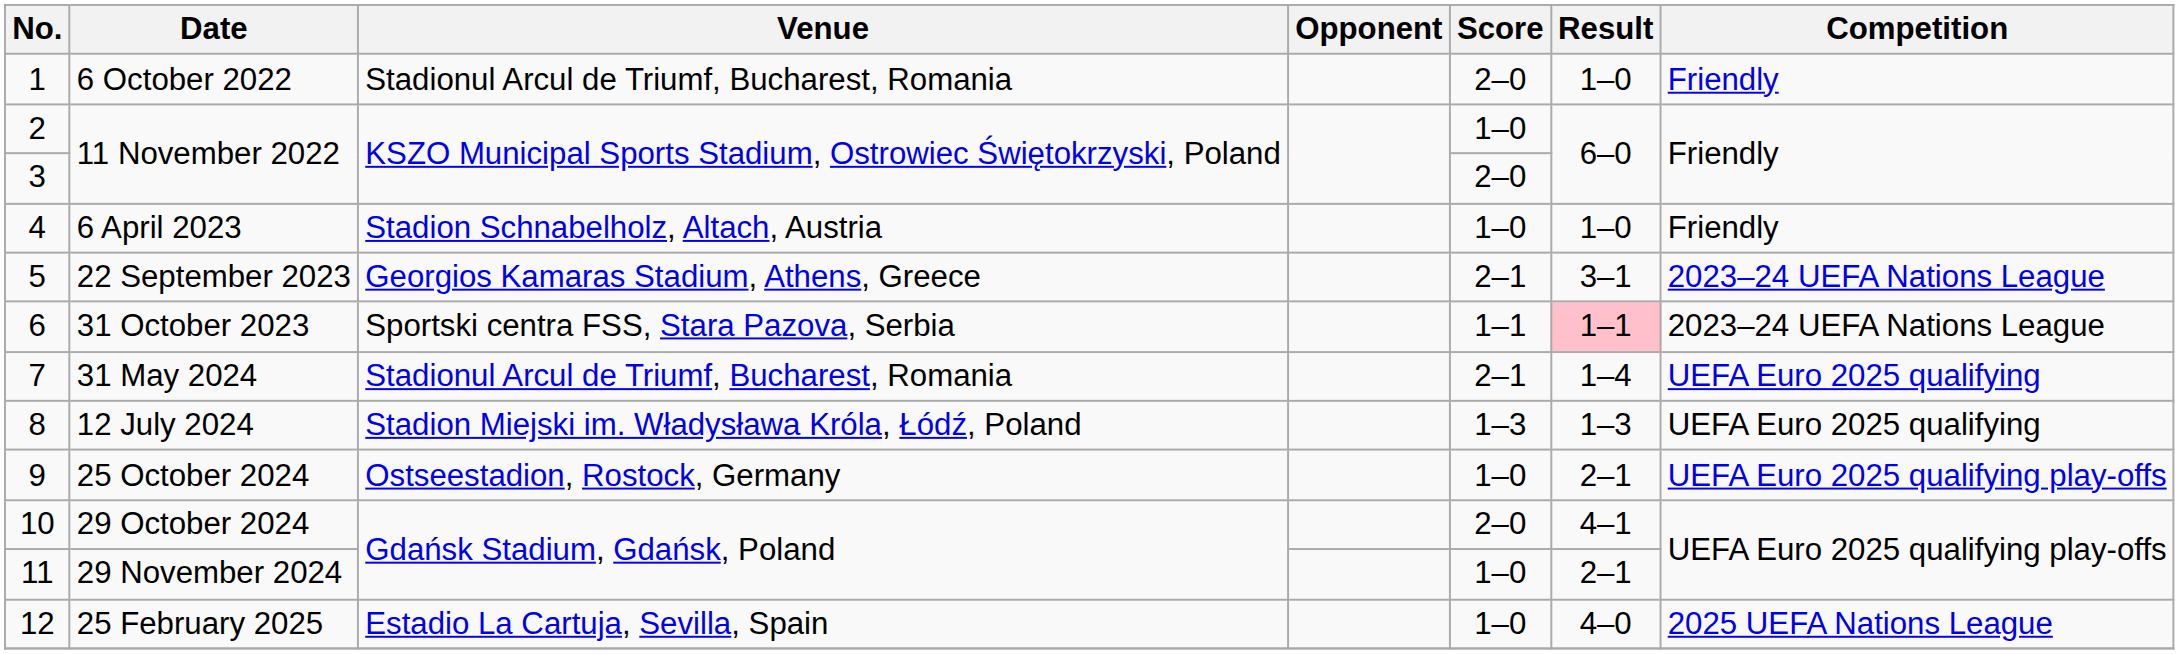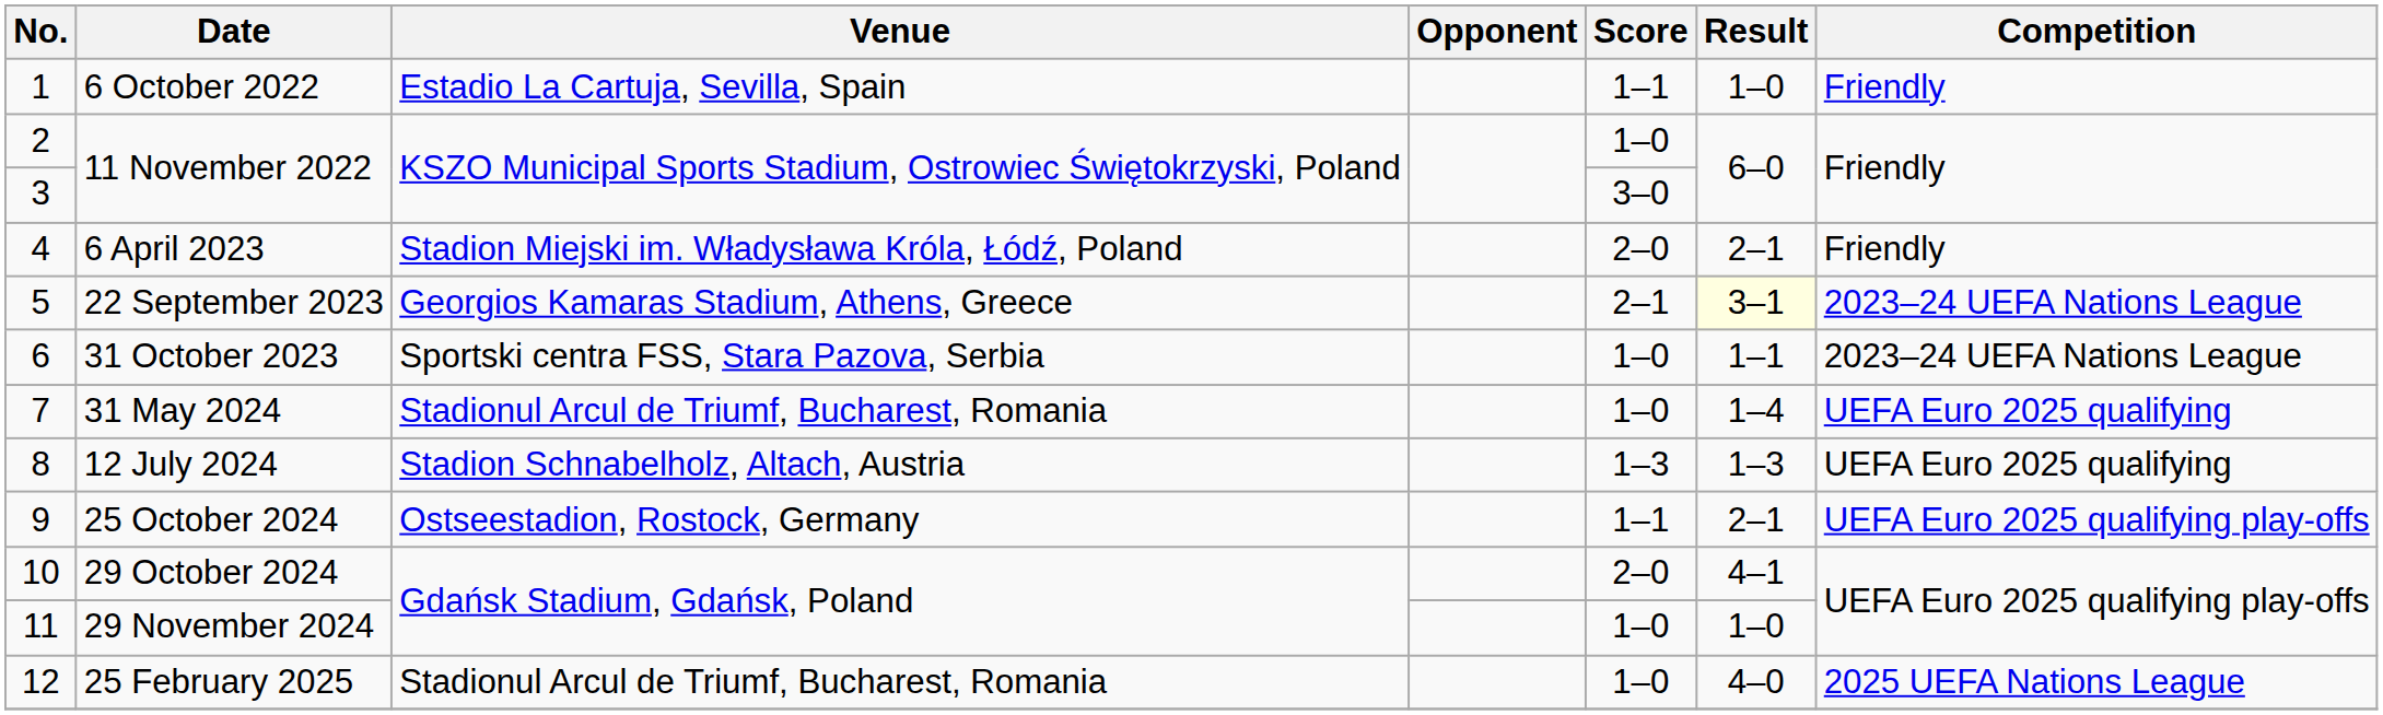6 October 2022 | Venue: Stadionul Arcul de Triumf, Bucharest, Romania -> Estadio La Cartuja, Sevilla, Spain
6 October 2022 | Score: 2–0 -> 1–1
3 / 11 November 2022 | Score: 2–0 -> 3–0
6 April 2023 | Venue: Stadion Schnabelholz, Altach, Austria -> Stadion Miejski im. Władysława Króla, Łódź, Poland
6 April 2023 | Score: 1–0 -> 2–0
6 April 2023 | Result: 1–0 -> 2–1
22 September 2023 | Result: no background -> lightyellow background
31 October 2023 | Score: 1–1 -> 1–0
31 October 2023 | Result: pink background -> no background
31 May 2024 | Score: 2–1 -> 1–0
12 July 2024 | Venue: Stadion Miejski im. Władysława Króla, Łódź, Poland -> Stadion Schnabelholz, Altach, Austria
25 October 2024 | Score: 1–0 -> 1–1
29 November 2024 | Result: 2–1 -> 1–0
25 February 2025 | Venue: Estadio La Cartuja, Sevilla, Spain -> Stadionul Arcul de Triumf, Bucharest, Romania
